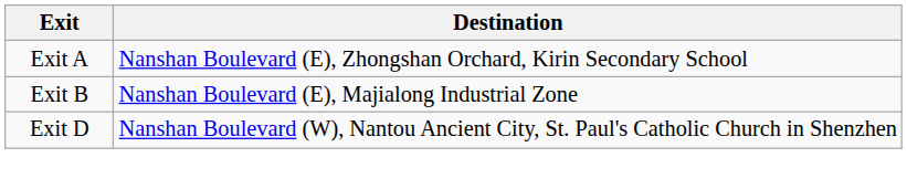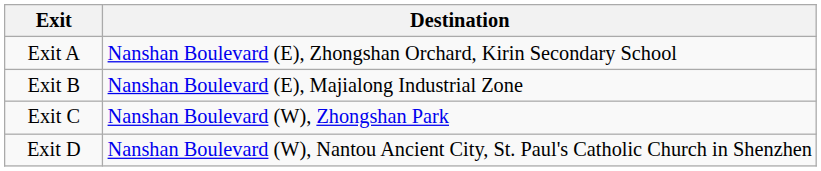+ row: Exit C | Nanshan Boulevard (W), Zhongshan Park
